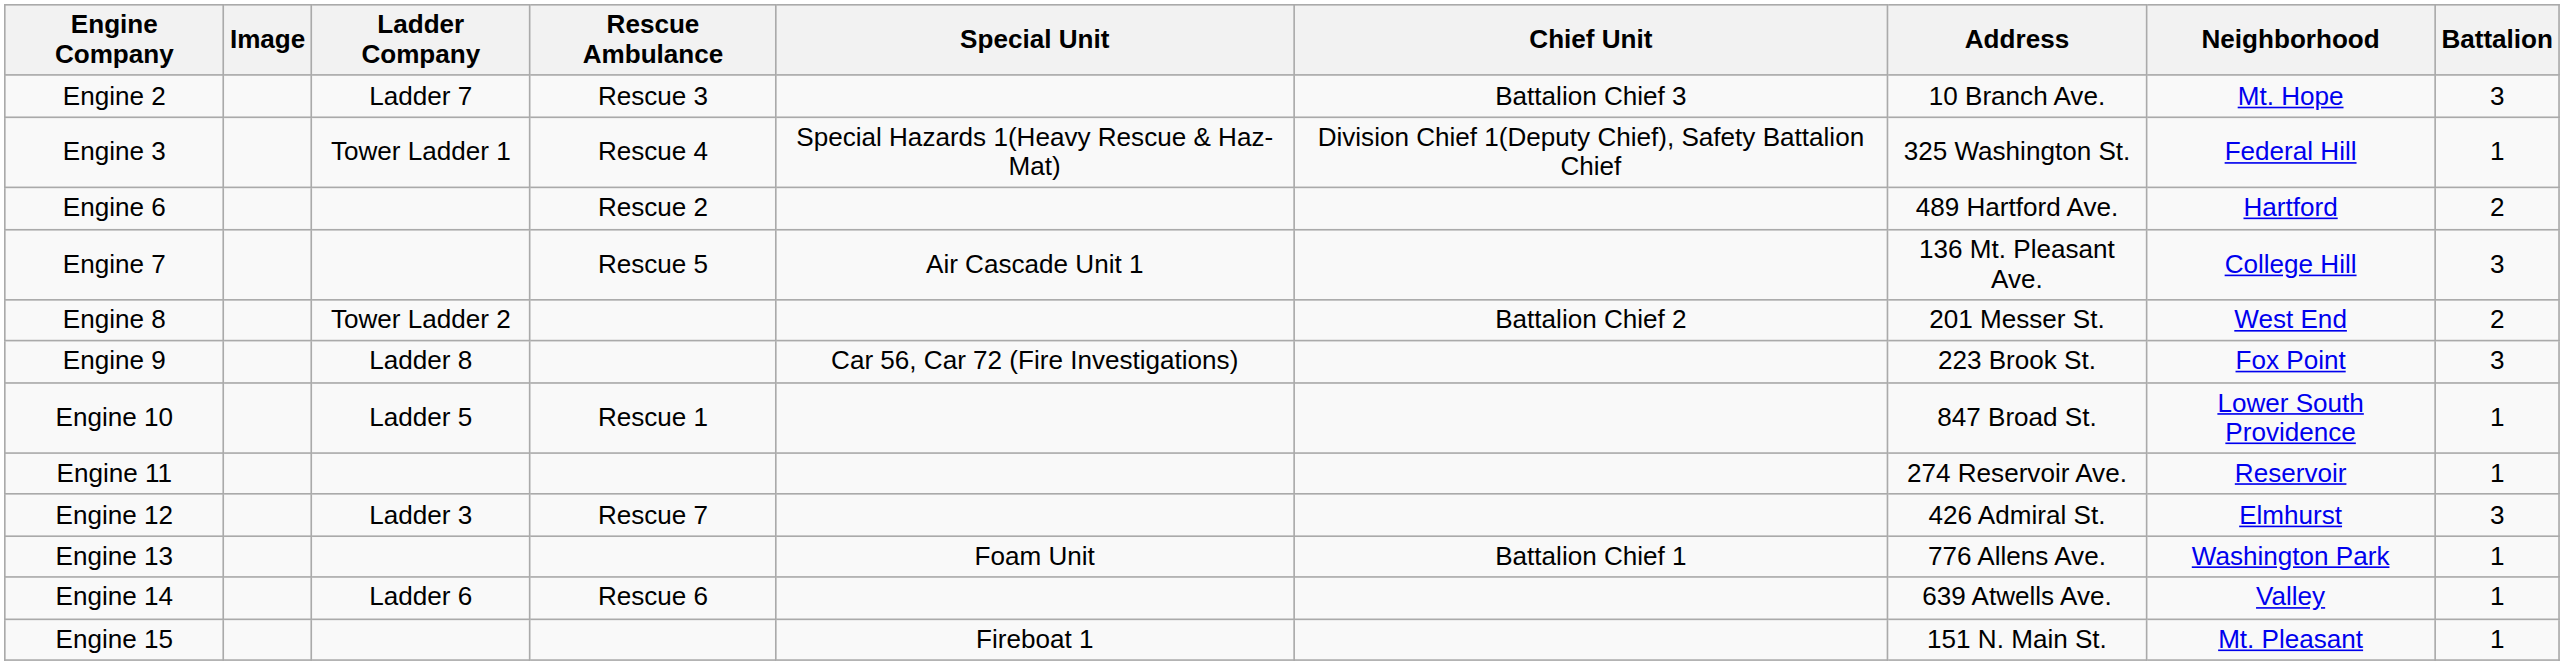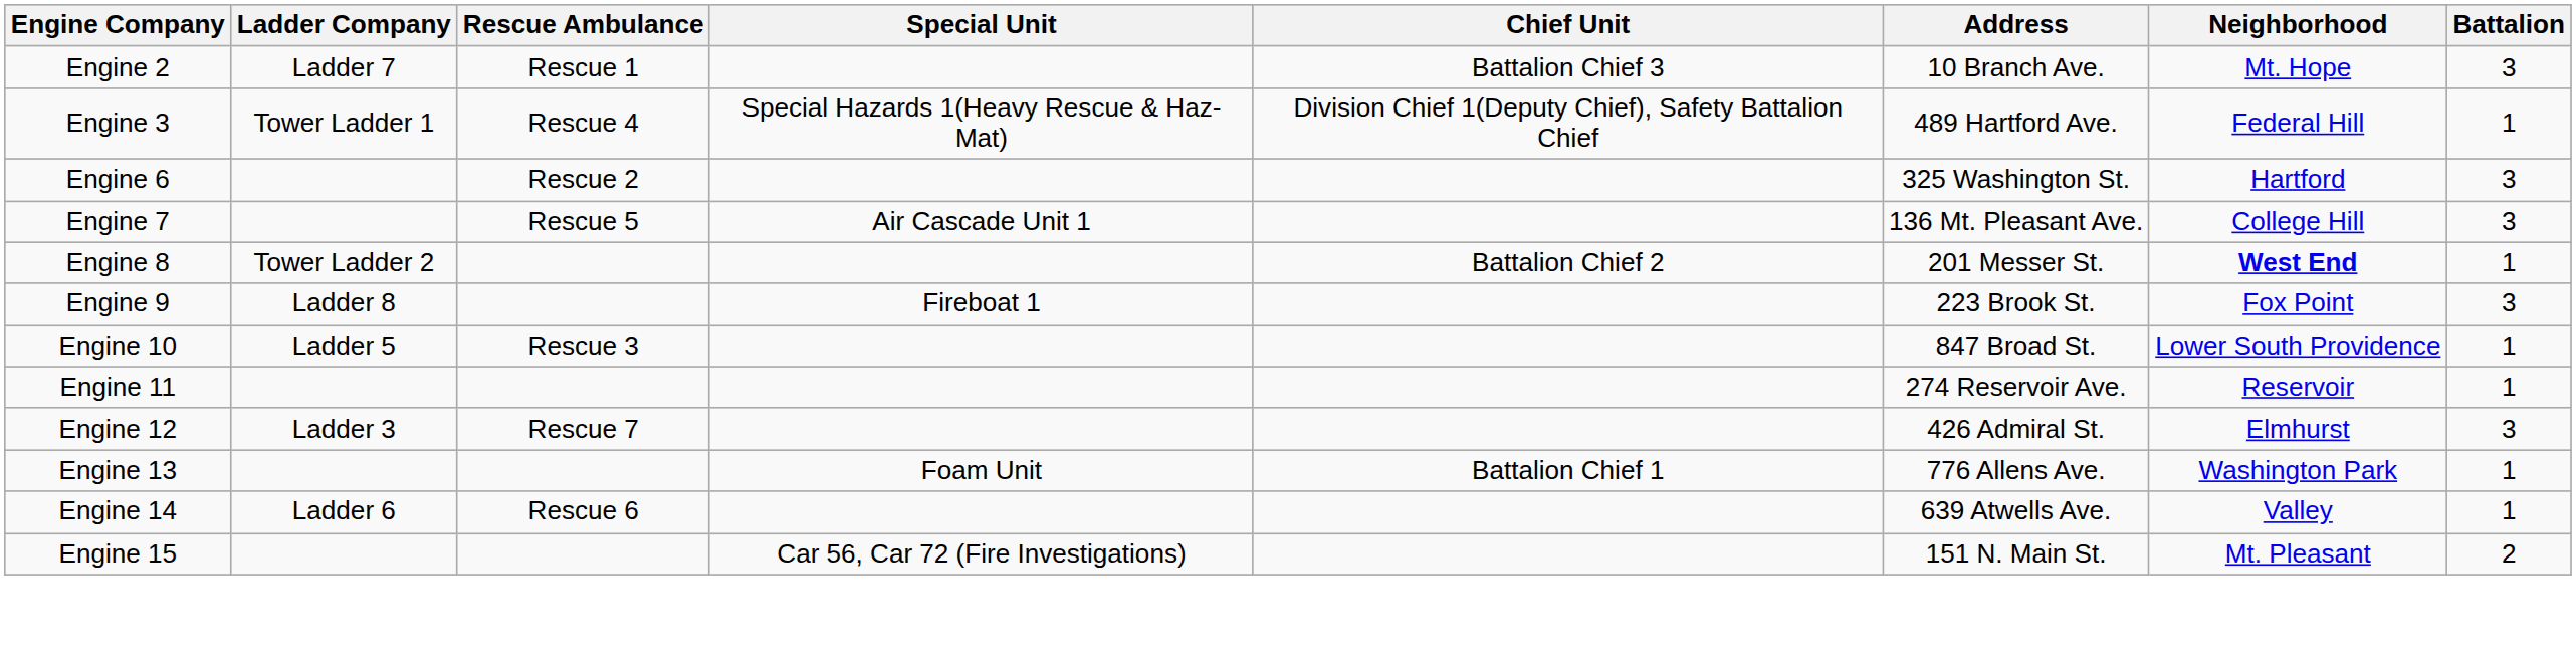- column: Image
Engine 2 | Rescue Ambulance: Rescue 3 -> Rescue 1
Engine 3 | Address: 325 Washington St. -> 489 Hartford Ave.
Engine 6 | Address: 489 Hartford Ave. -> 325 Washington St.
Engine 6 | Battalion: 2 -> 3
Engine 8 | Neighborhood: normal -> bold
Engine 8 | Battalion: 2 -> 1
Engine 9 | Special Unit: Car 56, Car 72 (Fire Investigations) -> Fireboat 1
Engine 10 | Rescue Ambulance: Rescue 1 -> Rescue 3
Engine 15 | Special Unit: Fireboat 1 -> Car 56, Car 72 (Fire Investigations)
Engine 15 | Battalion: 1 -> 2
